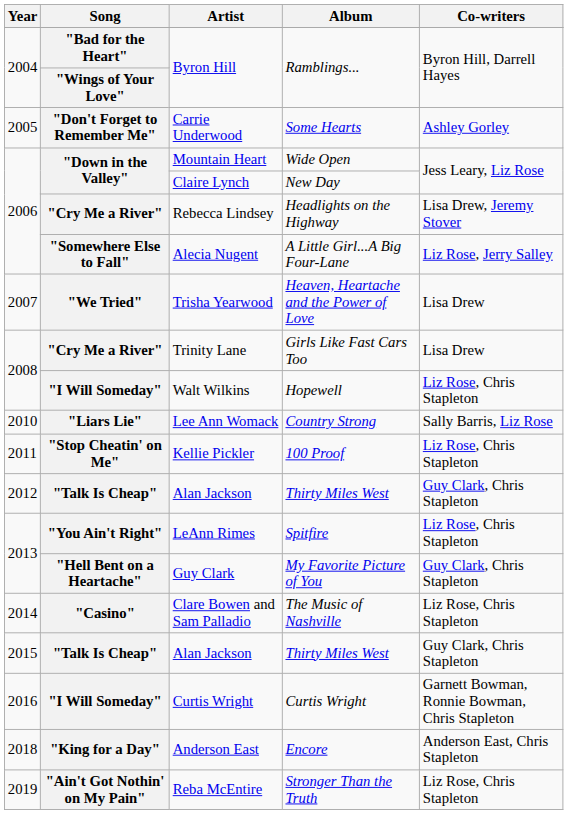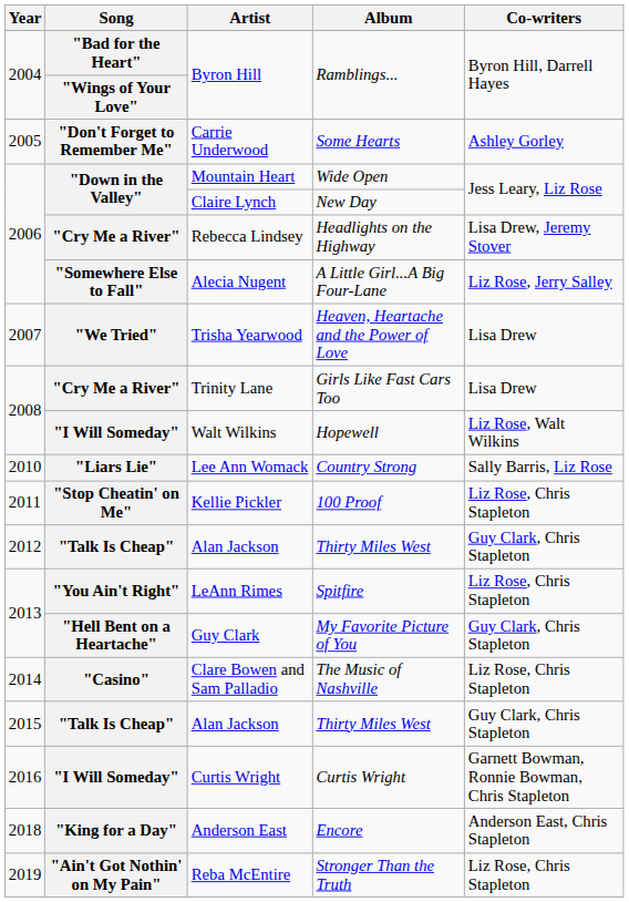Walt Wilkins | Co-writers: Liz Rose, Chris Stapleton -> Liz Rose, Walt Wilkins
